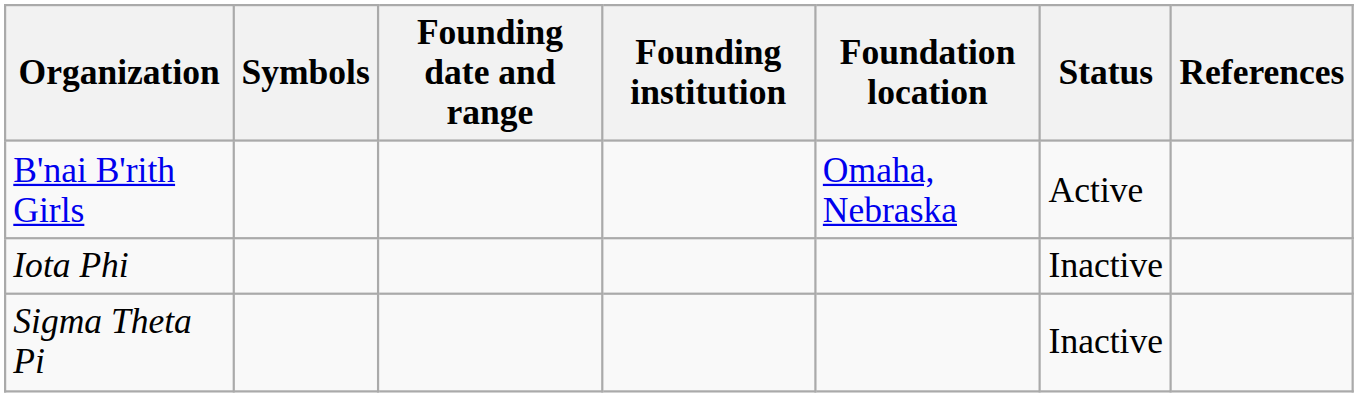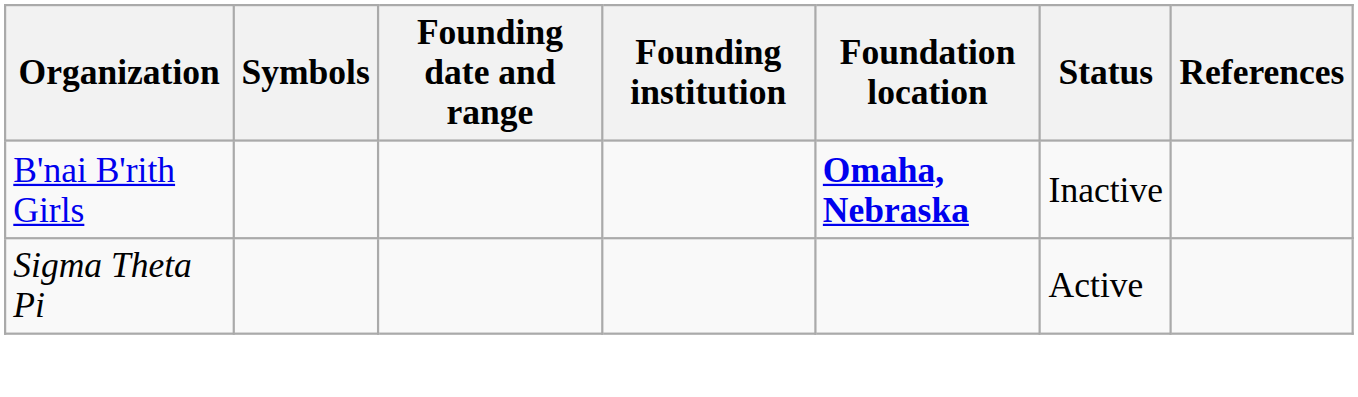B'nai B'rith Girls | Foundation location: normal -> bold
B'nai B'rith Girls | Status: Active -> Inactive
- row: Iota Phi | Inactive
Sigma Theta Pi | Status: Inactive -> Active
